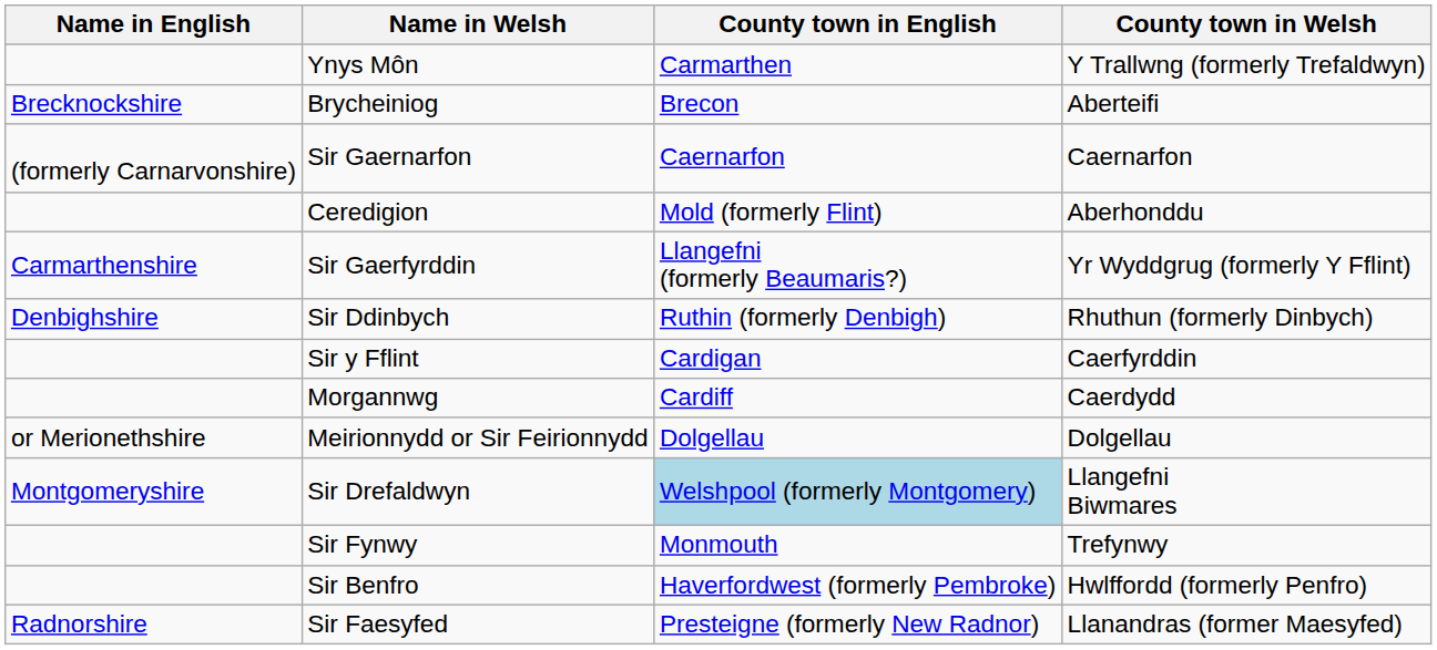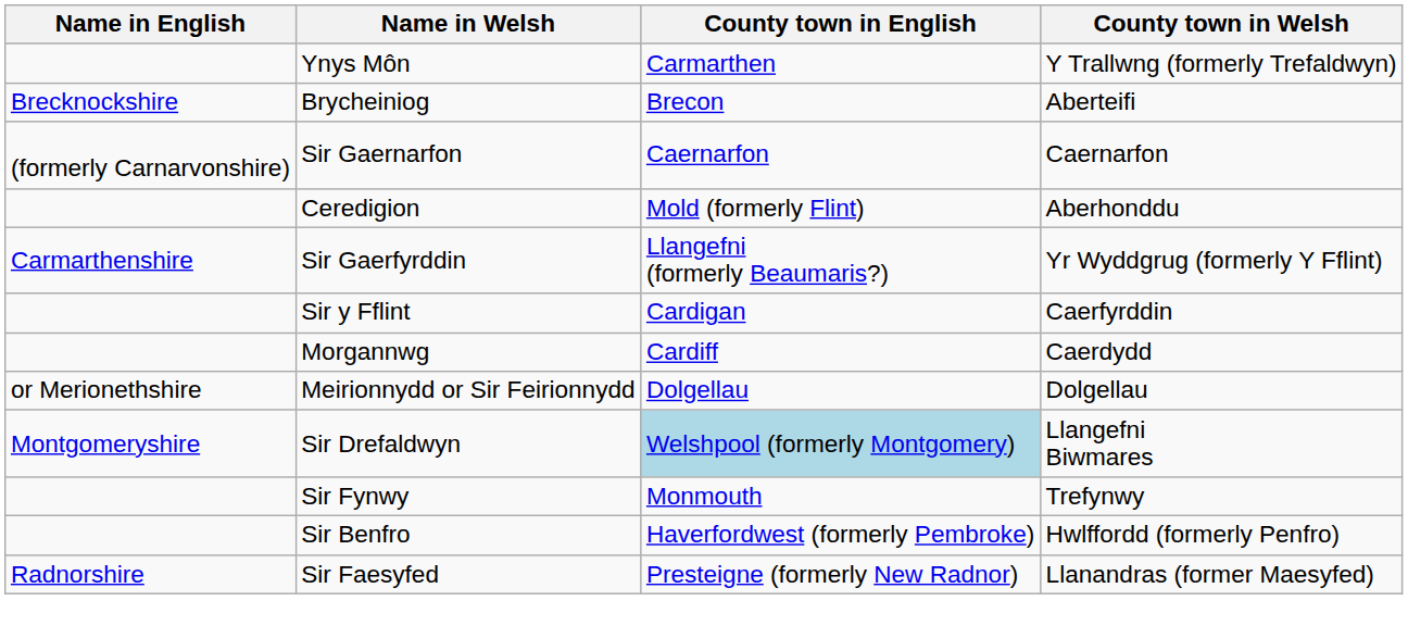- row: Denbighshire | Sir Ddinbych | Ruthin (formerly Denbigh) | Rhuthun (formerly Dinbych)
